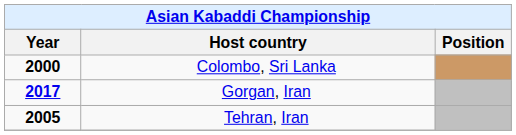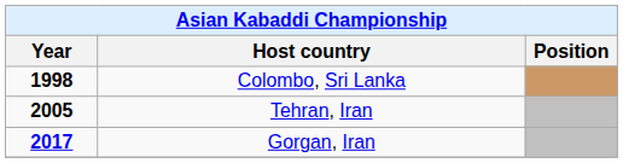Colombo, Sri Lanka | Year: 2000 -> 1998
rows swapped: Tehran, Iran <-> Gorgan, Iran
